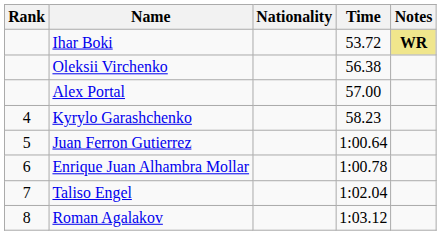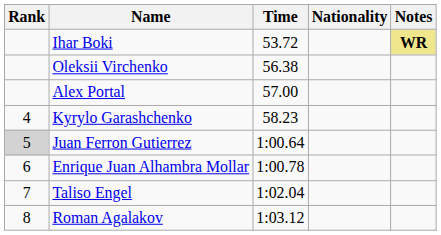columns swapped: Nationality <-> Time
Juan Ferron Gutierrez | Rank: no background -> lightgrey background
